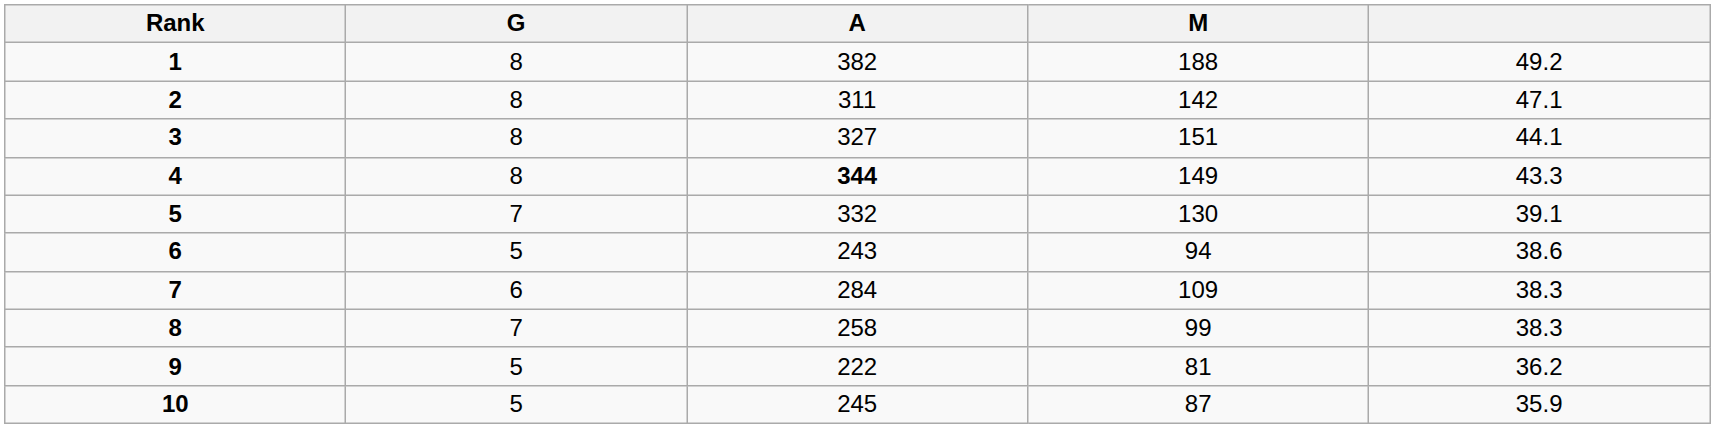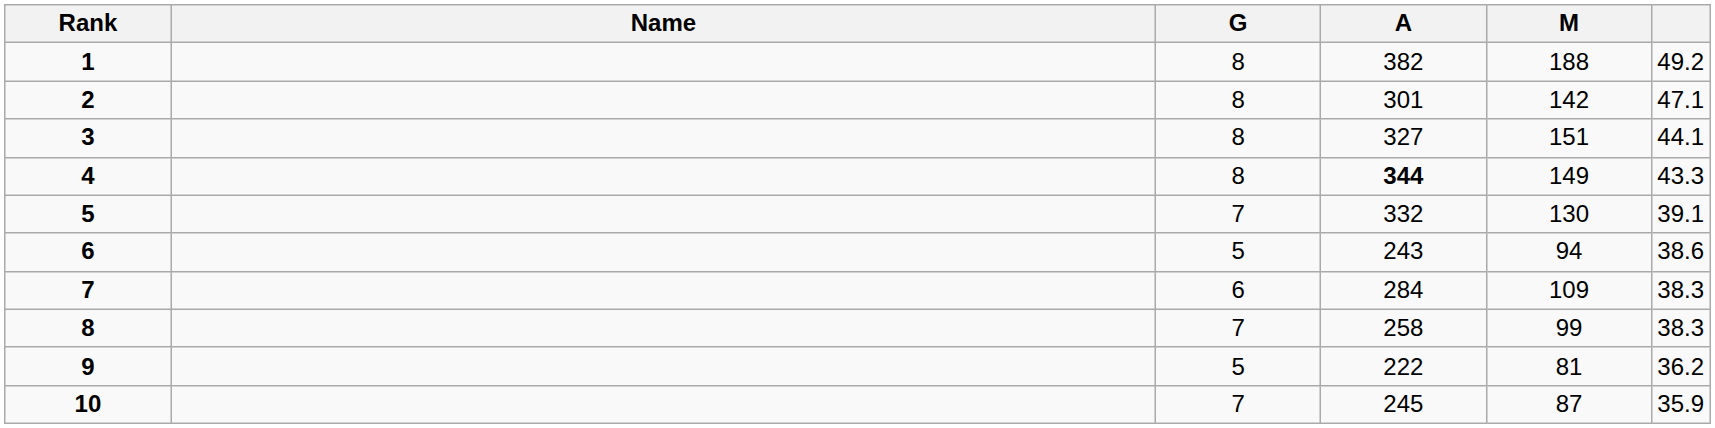+ column: Name
2 | A: 311 -> 301
10 | G: 5 -> 7
